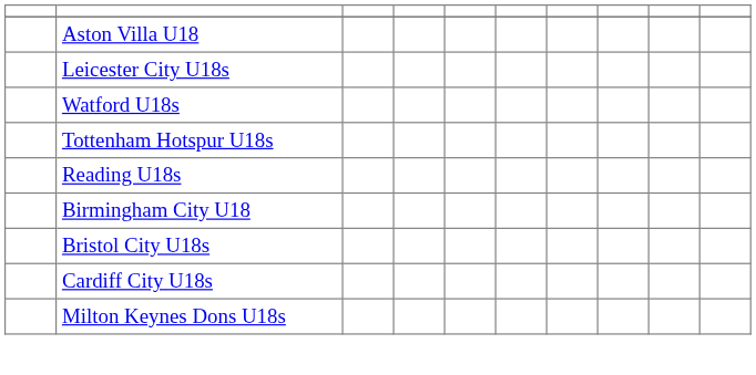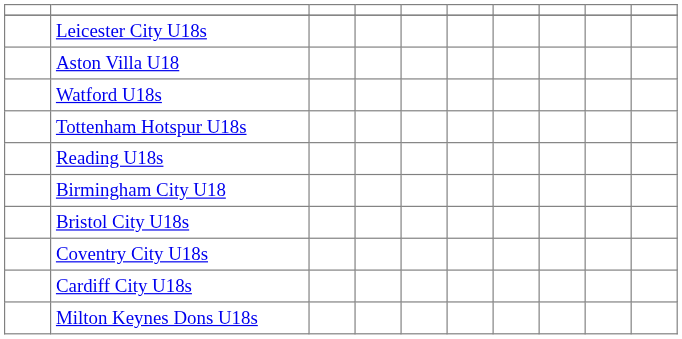rows swapped: Aston Villa U18 <-> Leicester City U18s
+ row: Coventry City U18s
